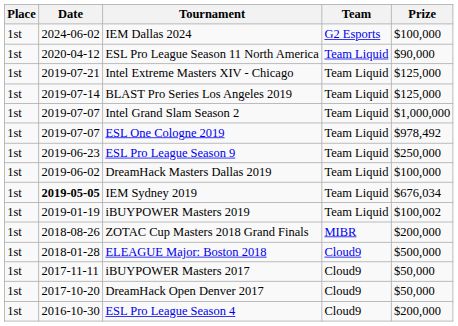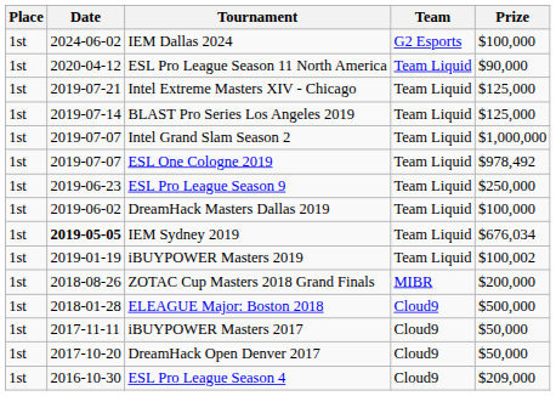ESL Pro League Season 4 | Prize: $200,000 -> $209,000
